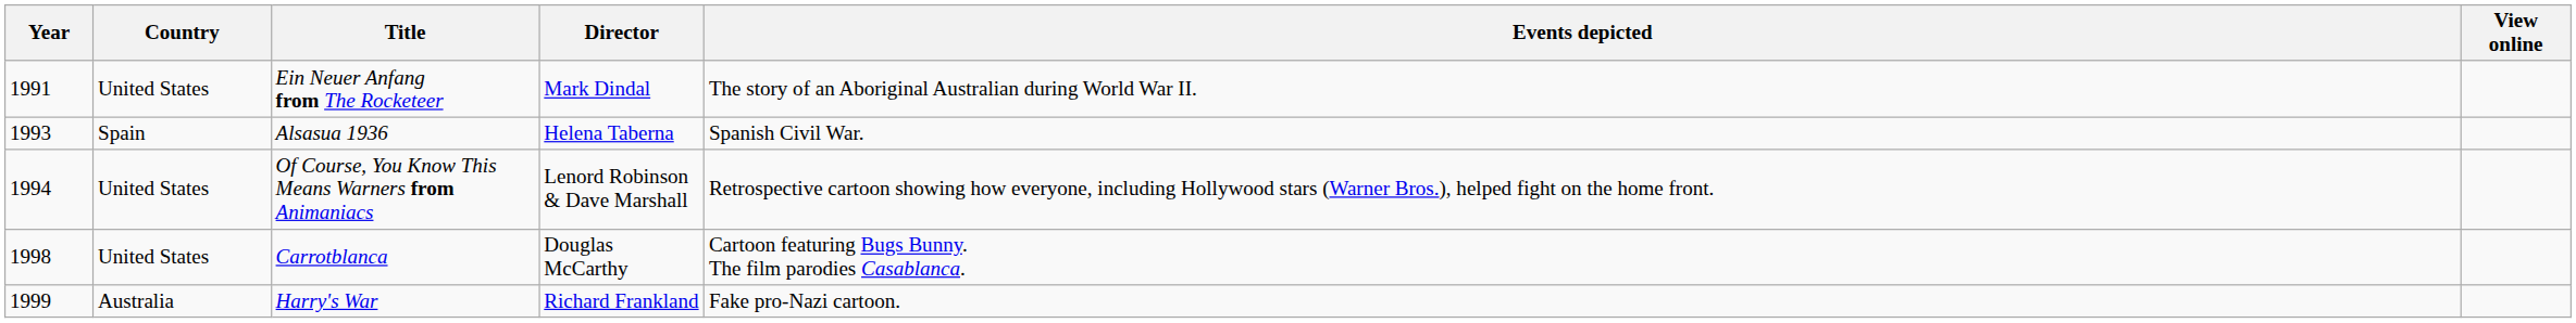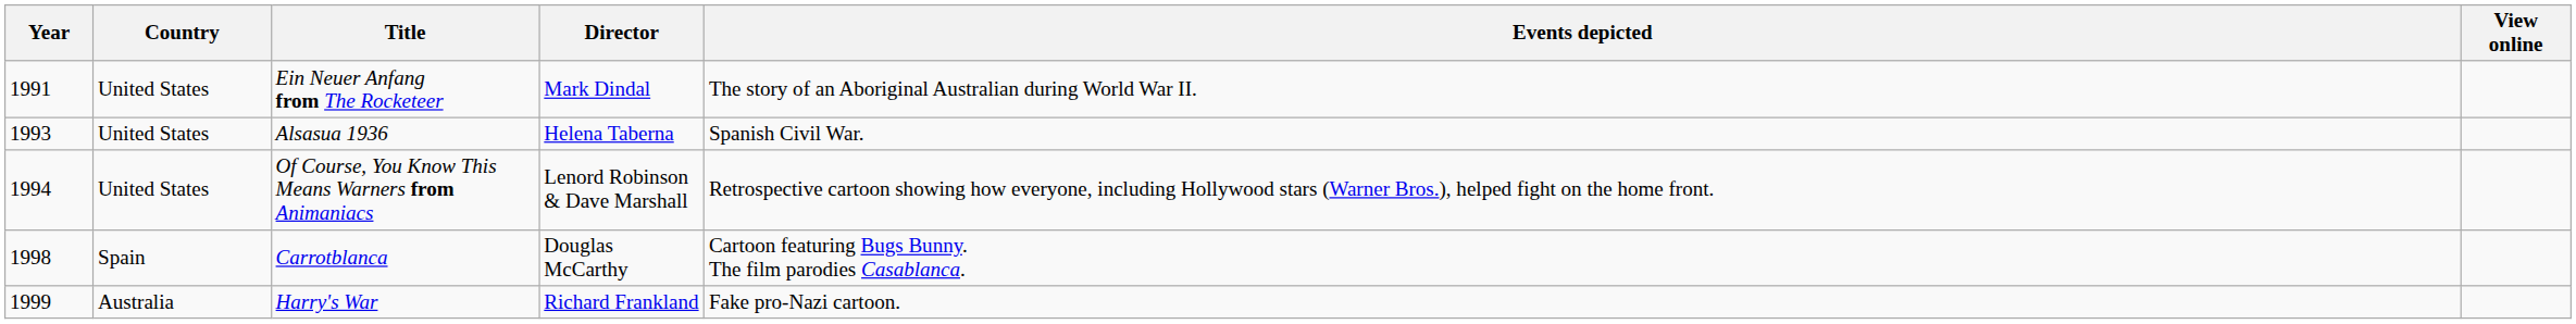Alsasua 1936 | Country: Spain -> United States
Carrotblanca | Country: United States -> Spain
